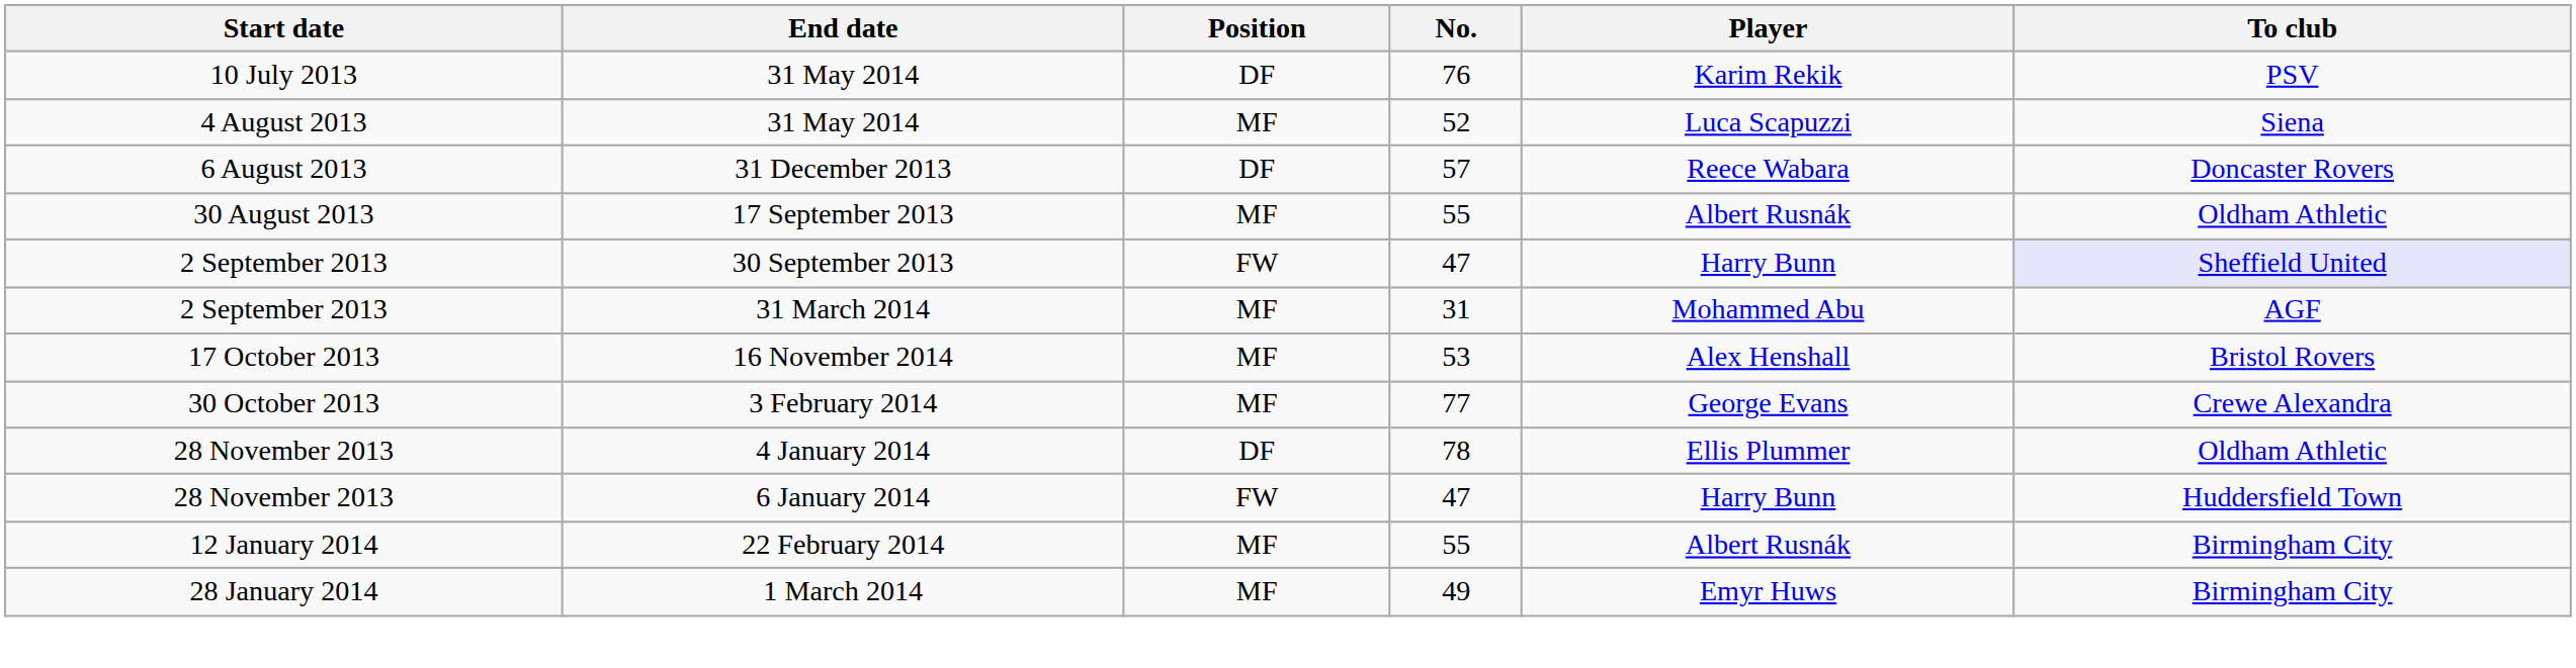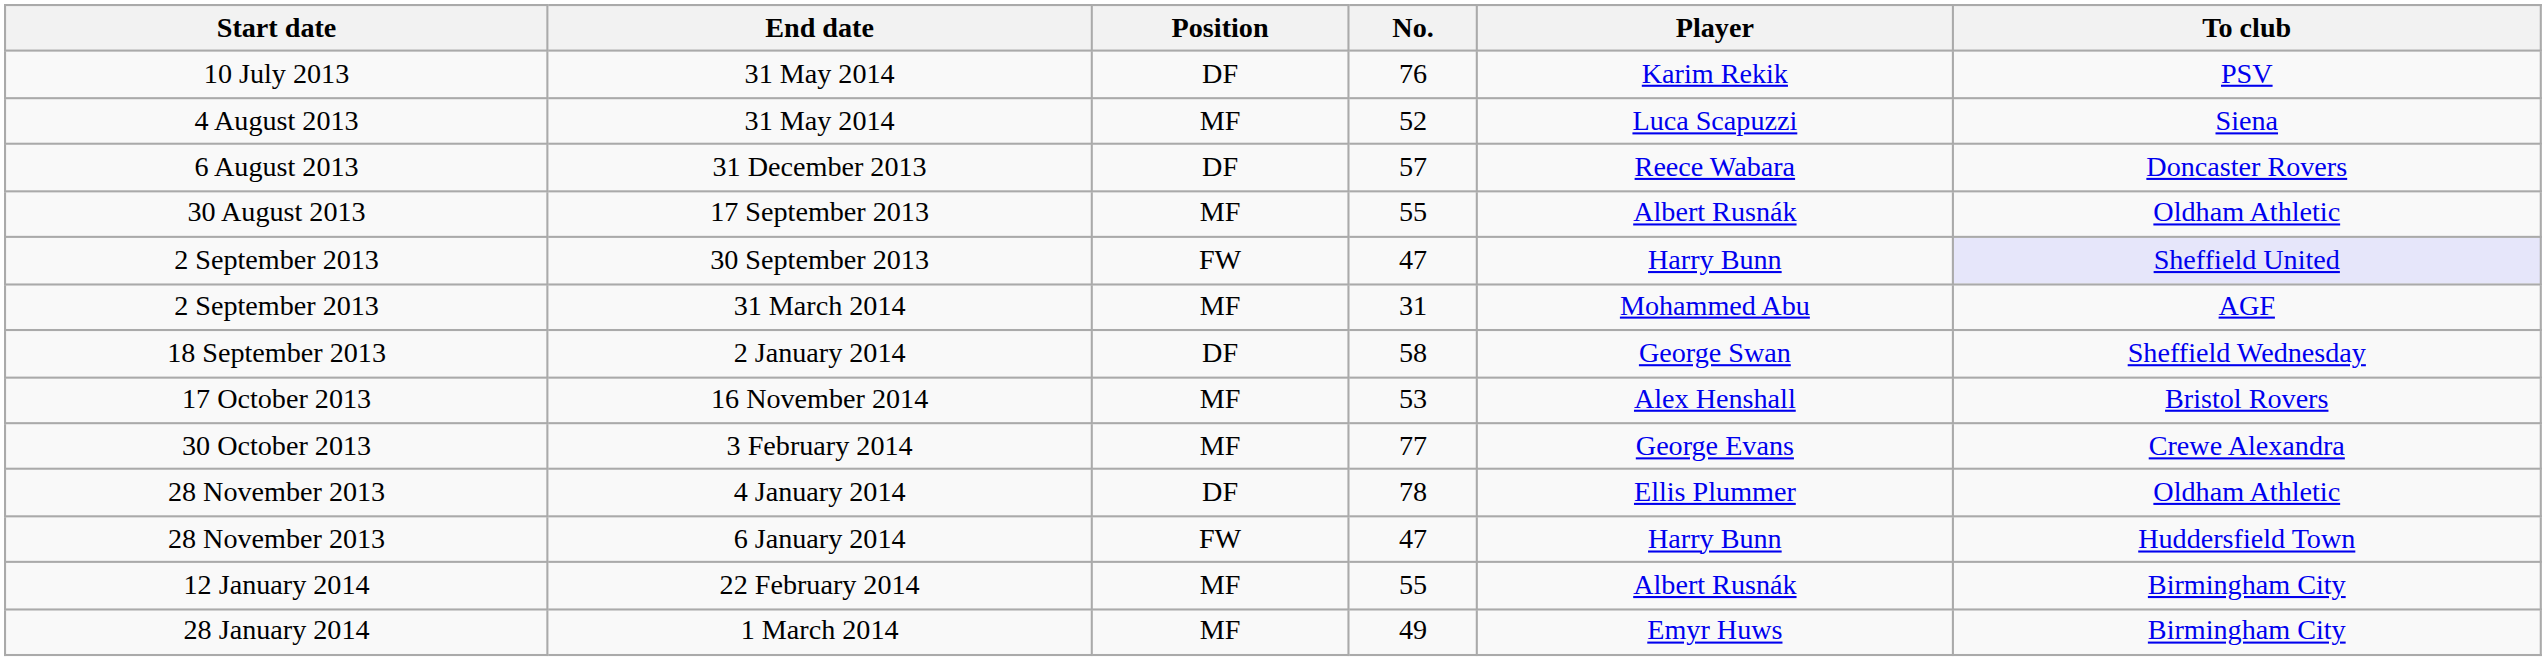+ row: 18 September 2013 | 2 January 2014 | DF | 58 | George Swan | Sheffield Wednesday
